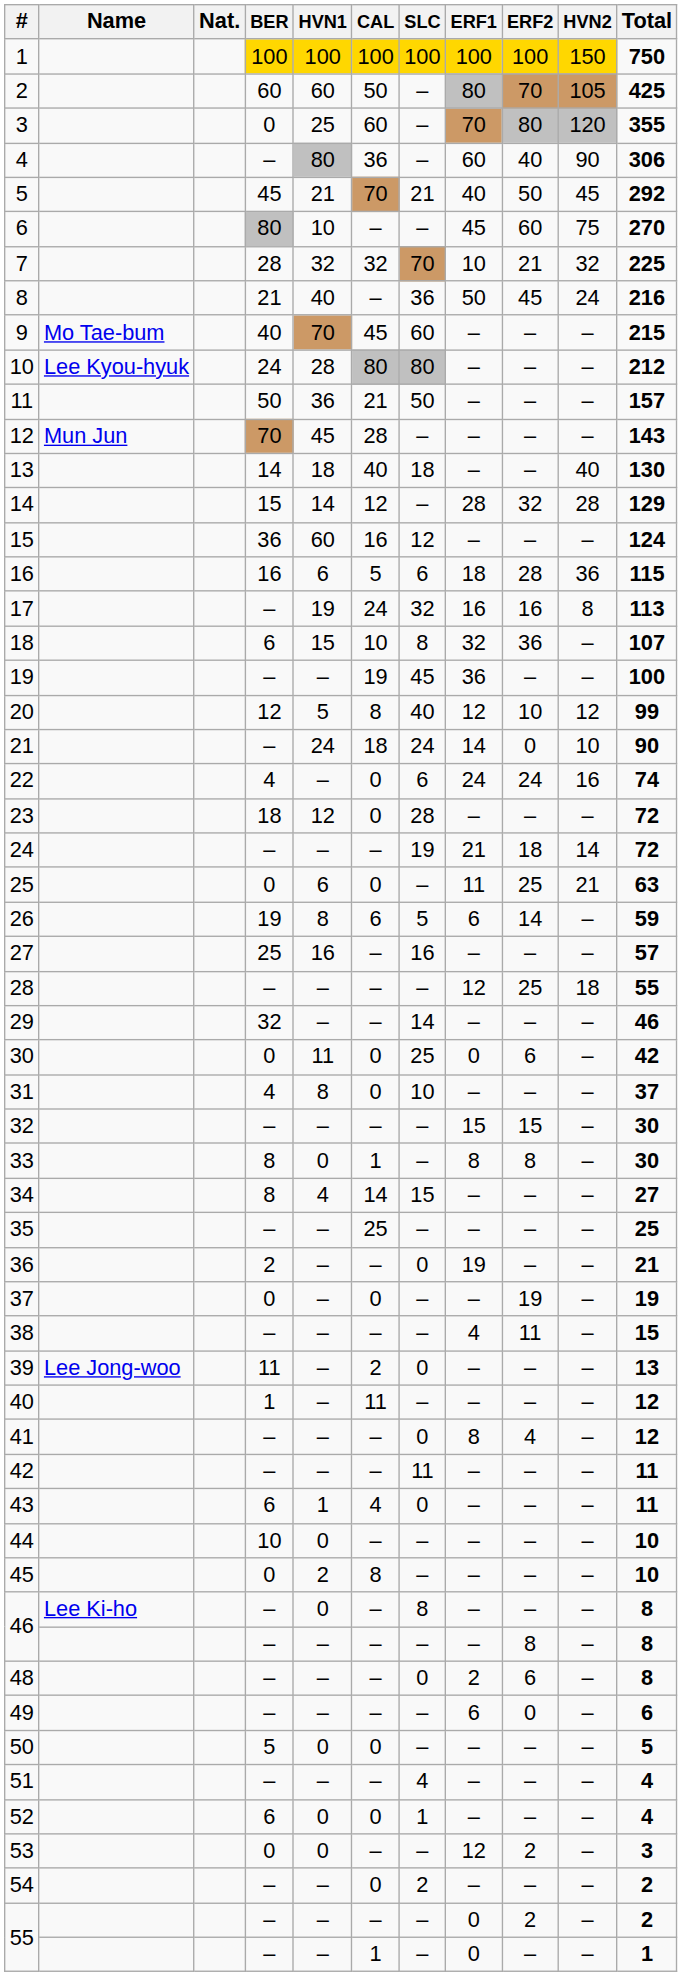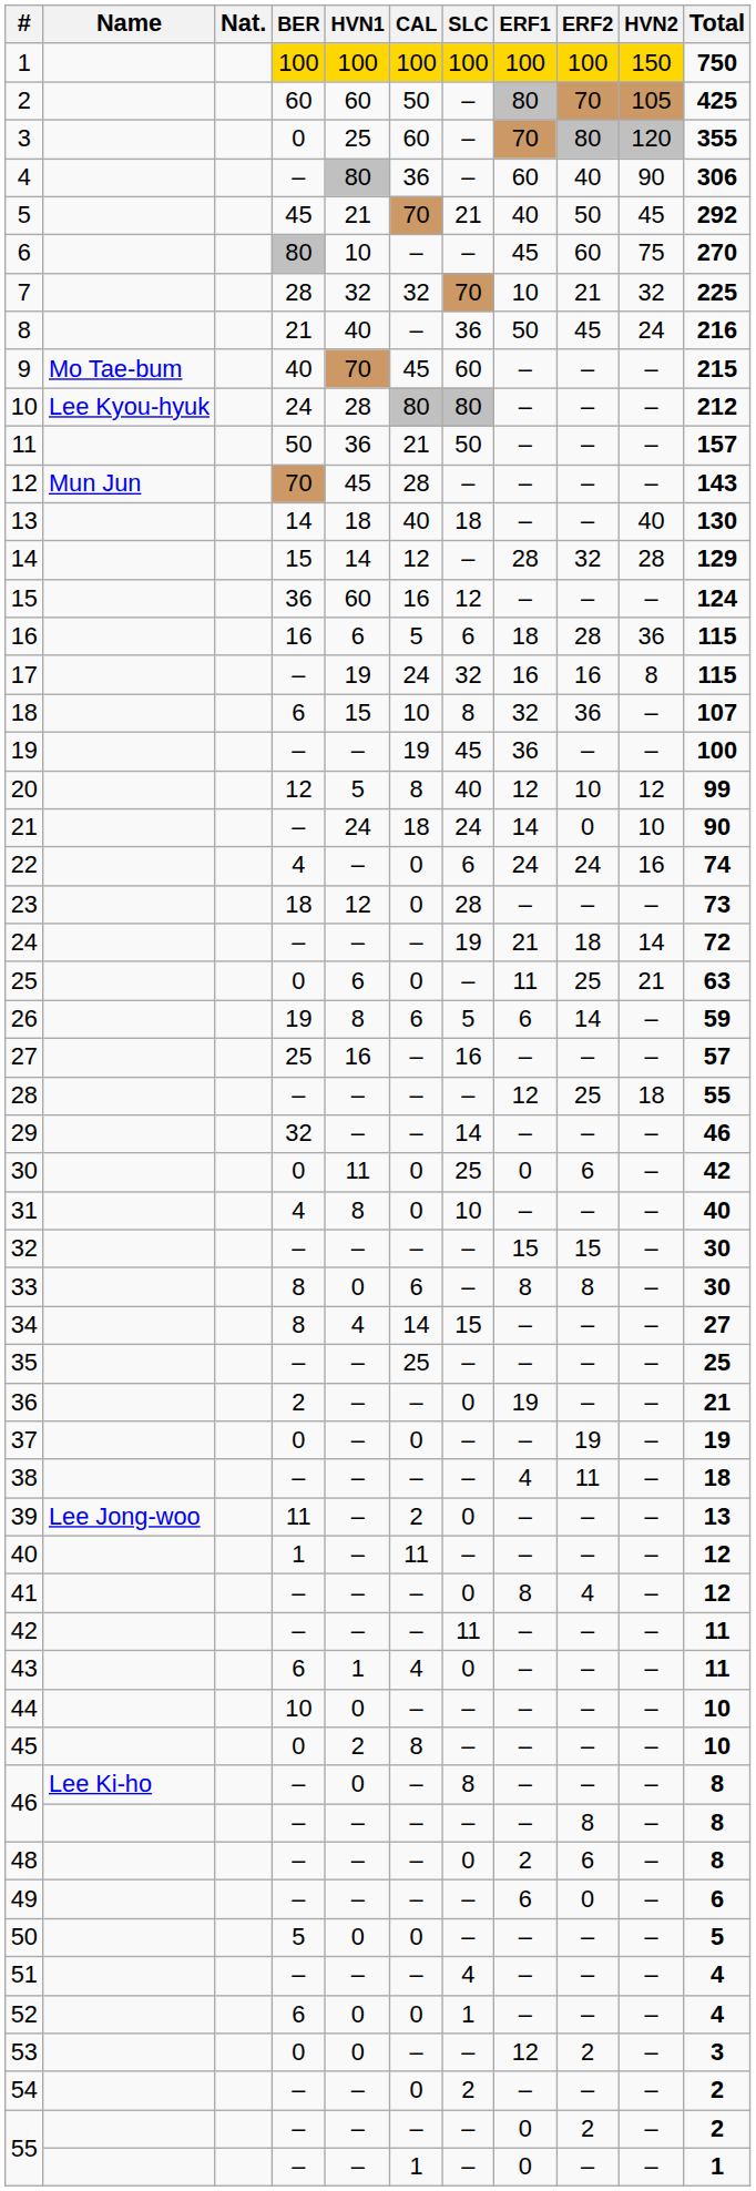17 | Total: 113 -> 115
23 | Total: 72 -> 73
31 | Total: 37 -> 40
33 | CAL: 1 -> 6
38 | Total: 15 -> 18
